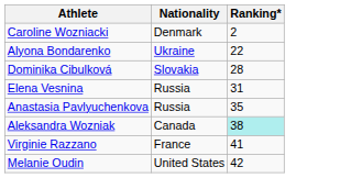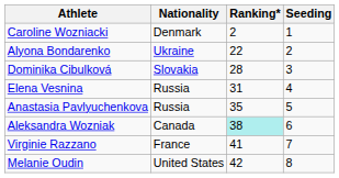+ column: Seeding | 1 | 2 | 3 | 4 | 5 | 6 | 7 | 8
